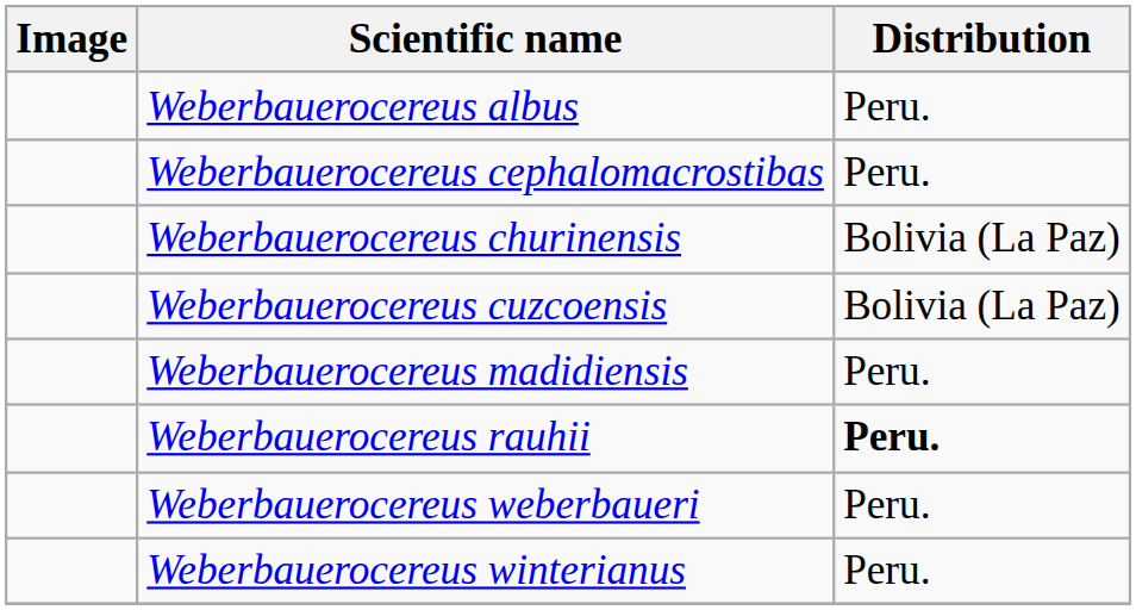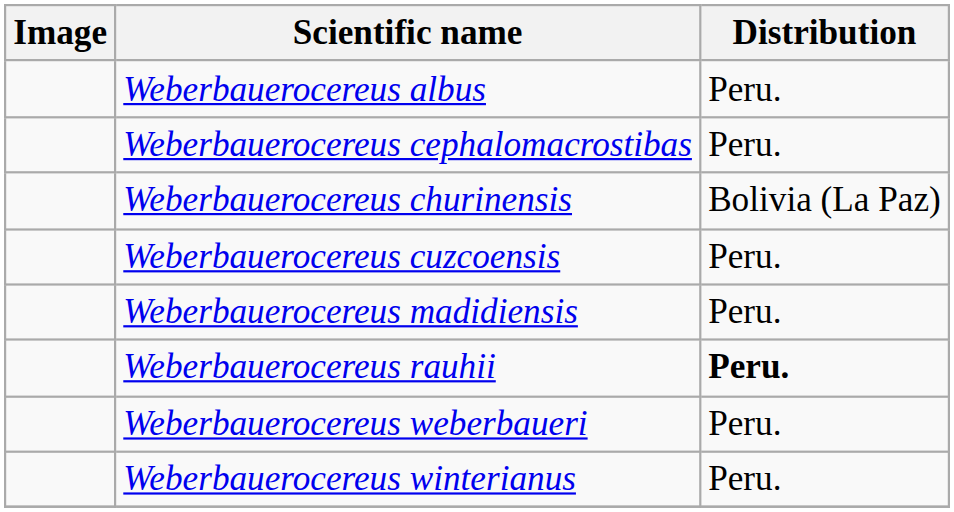Weberbauerocereus cuzcoensis | Distribution: Bolivia (La Paz) -> Peru.
